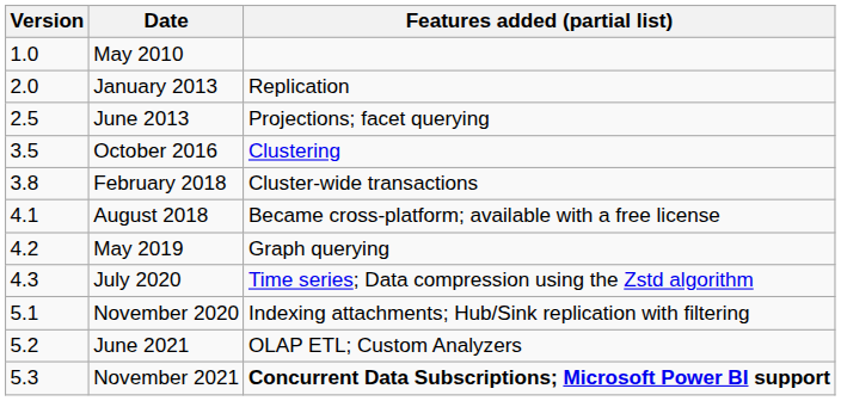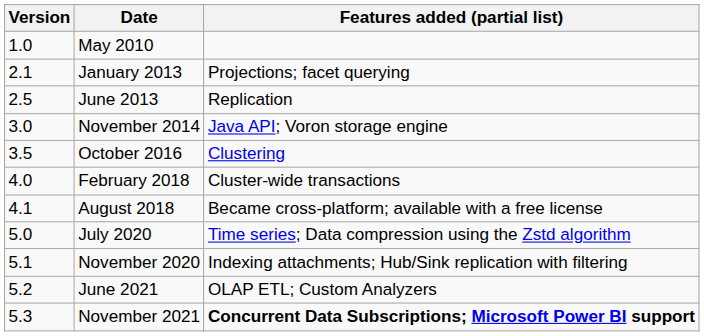January 2013 | Version: 2.0 -> 2.1
January 2013 | Features added (partial list): Replication -> Projections; facet querying
June 2013 | Features added (partial list): Projections; facet querying -> Replication
+ row: 3.0 | November 2014 | Java API; Voron storage engine
February 2018 | Version: 3.8 -> 4.0
- row: 4.2 | May 2019 | Graph querying
July 2020 | Version: 4.3 -> 5.0
